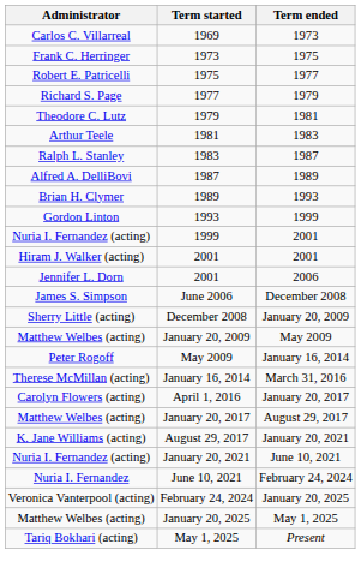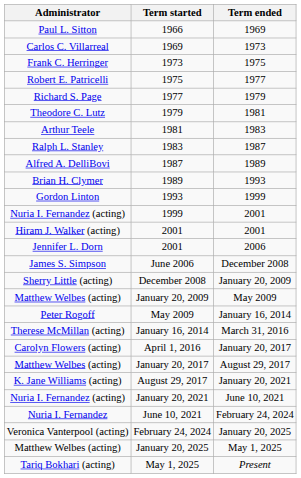+ row: Paul L. Sitton | 1966 | 1969
